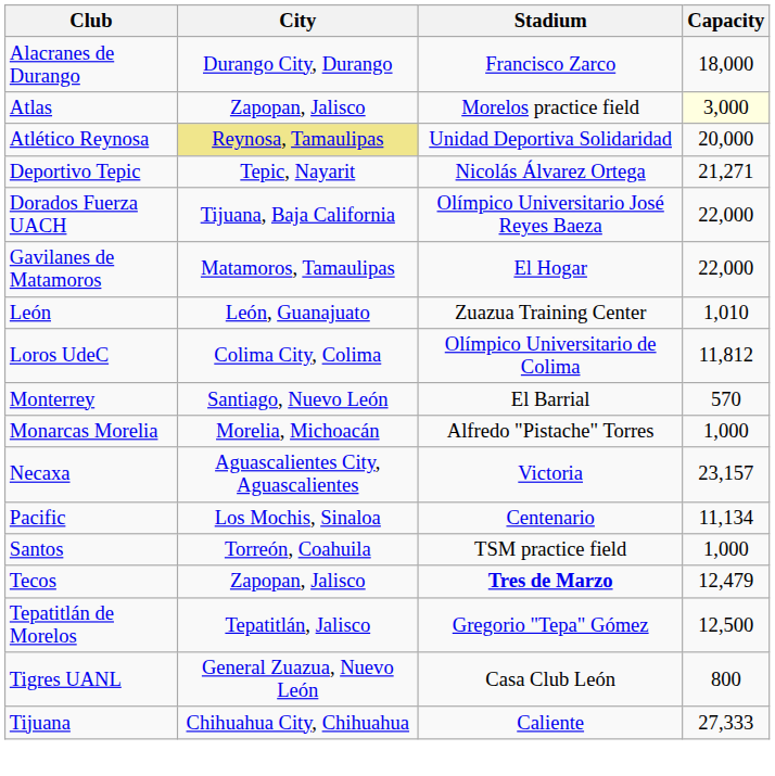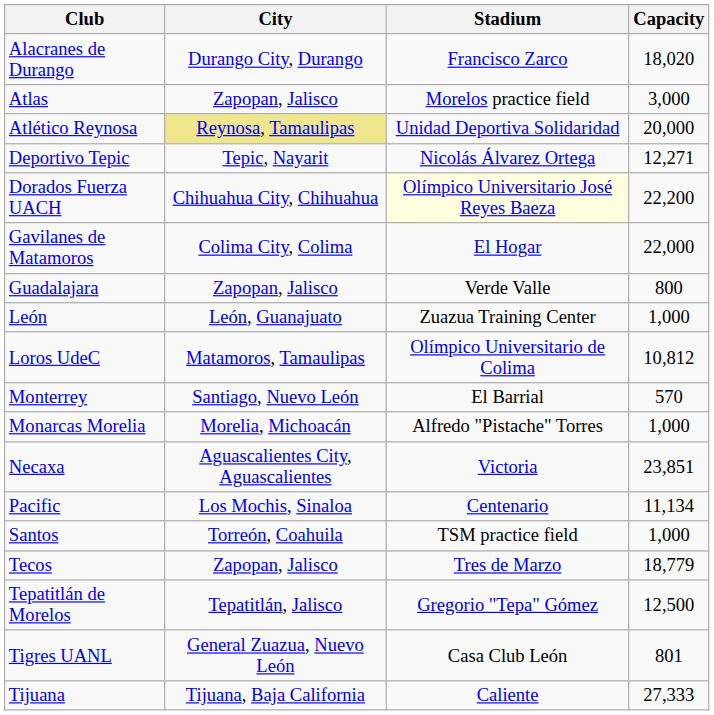Alacranes de Durango | Capacity: 18,000 -> 18,020
Atlas | Capacity: lightyellow background -> no background
Deportivo Tepic | Capacity: 21,271 -> 12,271
Dorados Fuerza UACH | City: Tijuana, Baja California -> Chihuahua City, Chihuahua
Dorados Fuerza UACH | Stadium: no background -> lightyellow background
Dorados Fuerza UACH | Capacity: 22,000 -> 22,200
Gavilanes de Matamoros | City: Matamoros, Tamaulipas -> Colima City, Colima
+ row: Guadalajara | Zapopan, Jalisco | Verde Valle | 800
León | Capacity: 1,010 -> 1,000
Loros UdeC | City: Colima City, Colima -> Matamoros, Tamaulipas
Loros UdeC | Capacity: 11,812 -> 10,812
Necaxa | Capacity: 23,157 -> 23,851
Tecos | Stadium: bold -> normal
Tecos | Capacity: 12,479 -> 18,779
Tigres UANL | Capacity: 800 -> 801
Tijuana | City: Chihuahua City, Chihuahua -> Tijuana, Baja California
